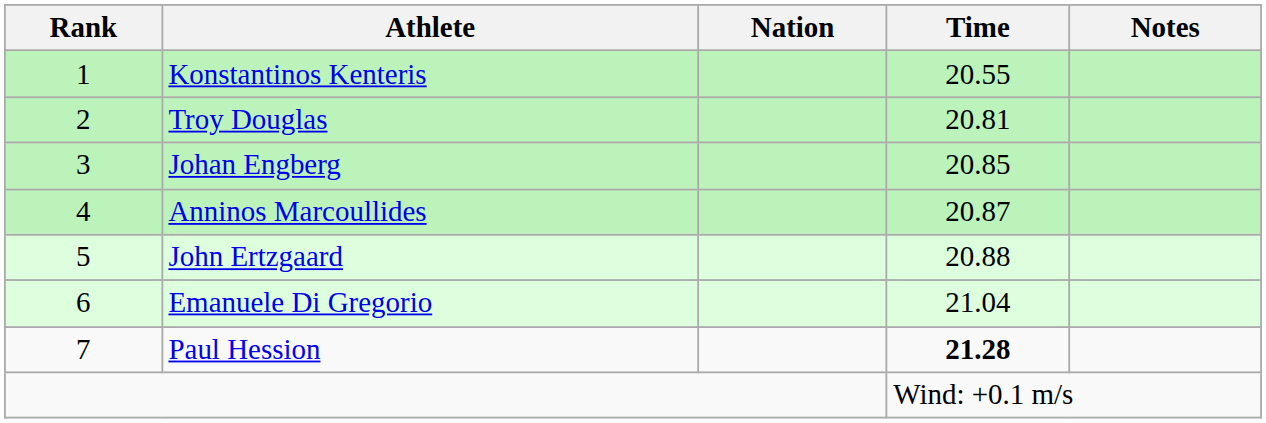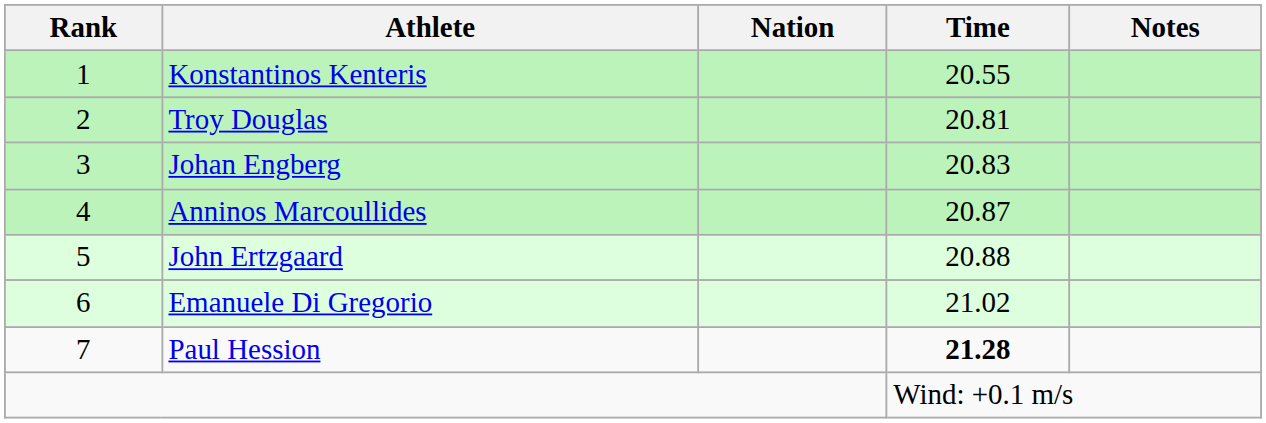Johan Engberg | Time: 20.85 -> 20.83
Emanuele Di Gregorio | Time: 21.04 -> 21.02
